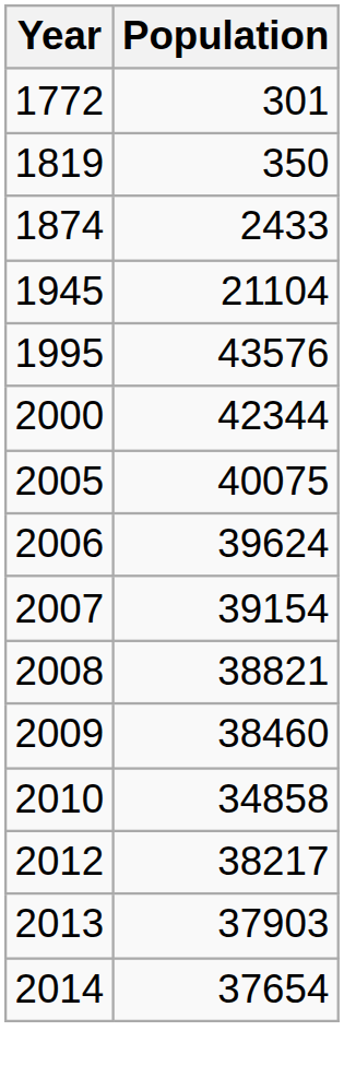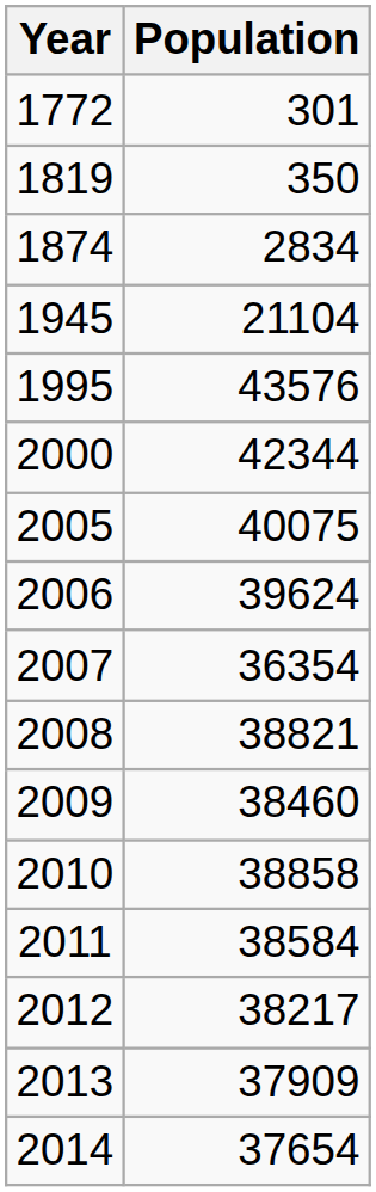1874 | Population: 2433 -> 2834
2007 | Population: 39154 -> 36354
2010 | Population: 34858 -> 38858
+ row: 2011 | 38584
2013 | Population: 37903 -> 37909
